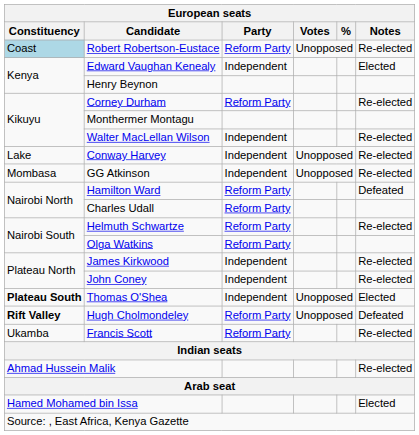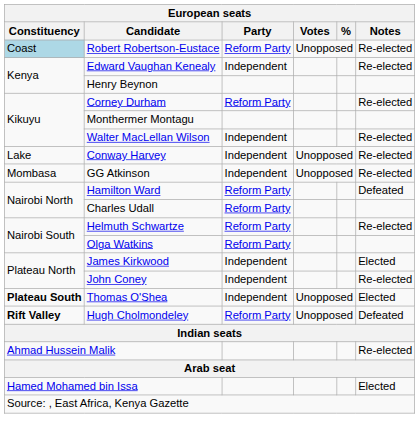Edward Vaughan Kenealy | Notes: Elected -> Re-elected
James Kirkwood | Notes: Re-elected -> Elected
- row: Ukamba | Francis Scott | Reform Party | Re-elected
